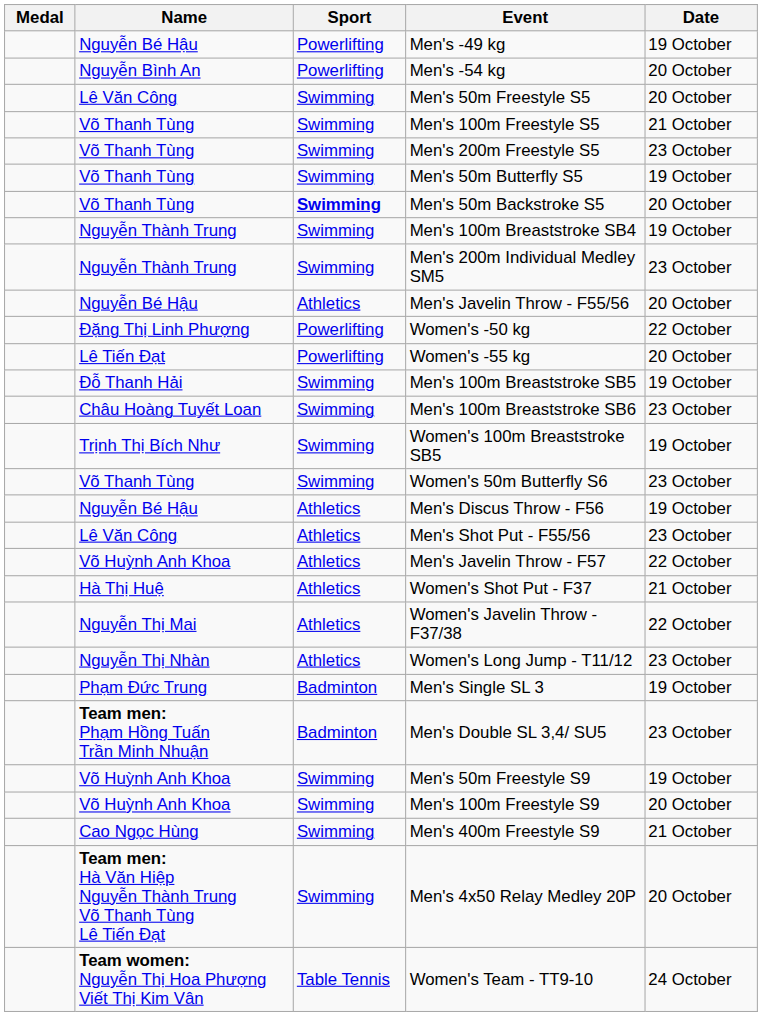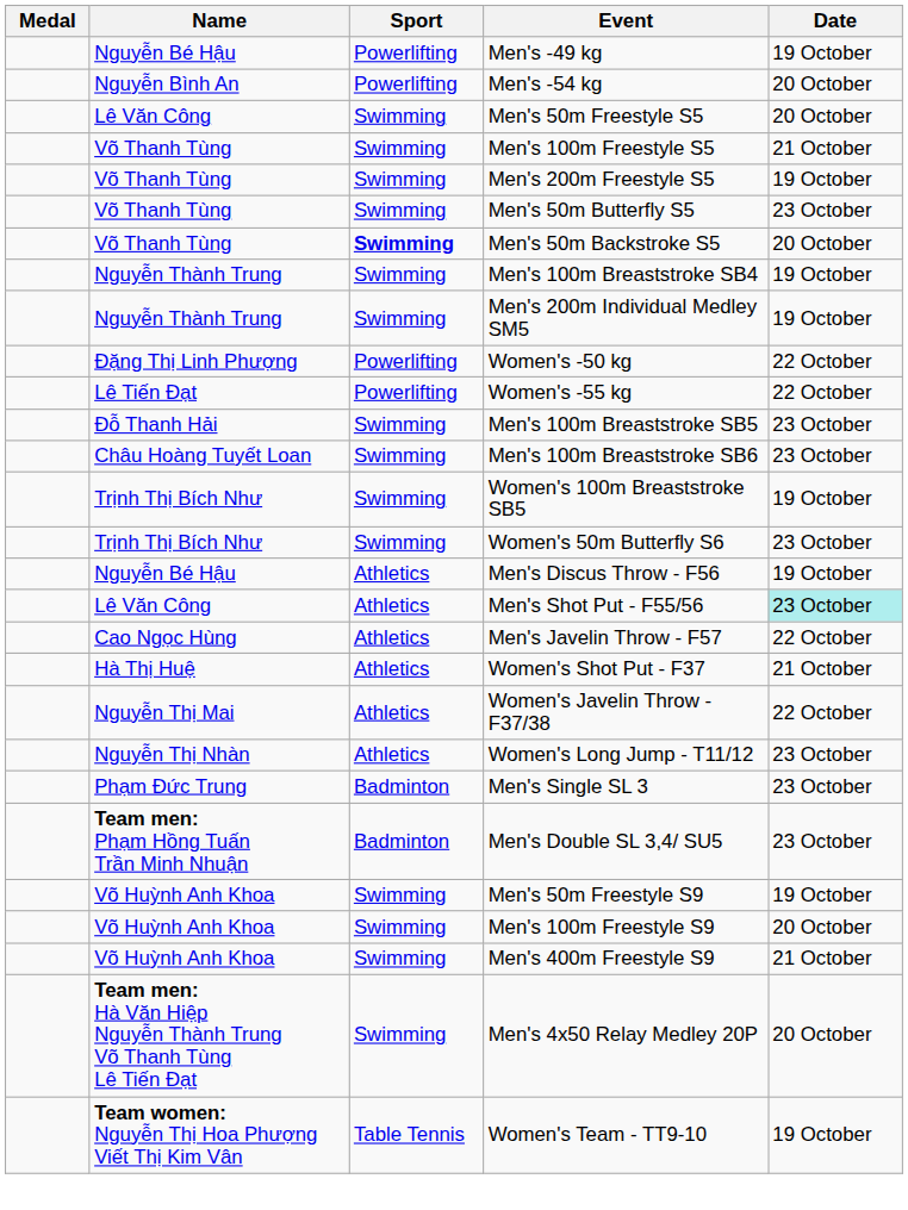Men's 200m Freestyle S5 | Date: 23 October -> 19 October
Men's 50m Butterfly S5 | Date: 19 October -> 23 October
Men's 200m Individual Medley SM5 | Date: 23 October -> 19 October
- row: Nguyễn Bé Hậu | Athletics | Men's Javelin Throw - F55/56 | 20 October
Women's -55 kg | Date: 20 October -> 22 October
Men's 100m Breaststroke SB5 | Date: 19 October -> 23 October
Women's 50m Butterfly S6 | Name: Võ Thanh Tùng -> Trịnh Thị Bích Như
Men's Shot Put - F55/56 | Date: no background -> paleturquoise background
Men's Javelin Throw - F57 | Name: Võ Huỳnh Anh Khoa -> Cao Ngọc Hùng
Men's Single SL 3 | Date: 19 October -> 23 October
Men's 400m Freestyle S9 | Name: Cao Ngọc Hùng -> Võ Huỳnh Anh Khoa
Women's Team - TT9-10 | Date: 24 October -> 19 October
